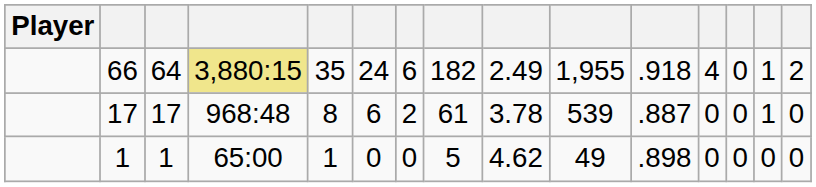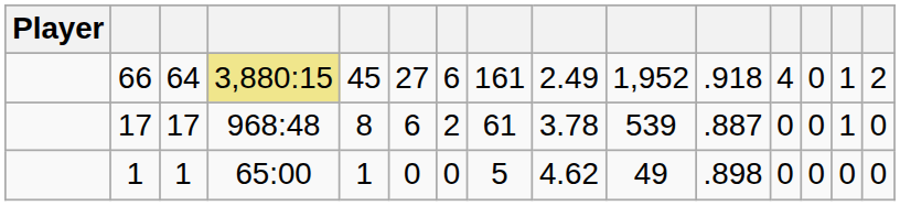66 | column 5: 35 -> 45
66 | column 6: 24 -> 27
66 | column 8: 182 -> 161
66 | column 10: 1,955 -> 1,952
